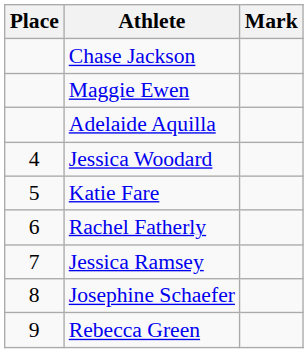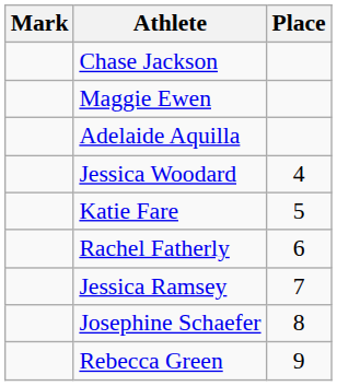columns swapped: Place <-> Mark
